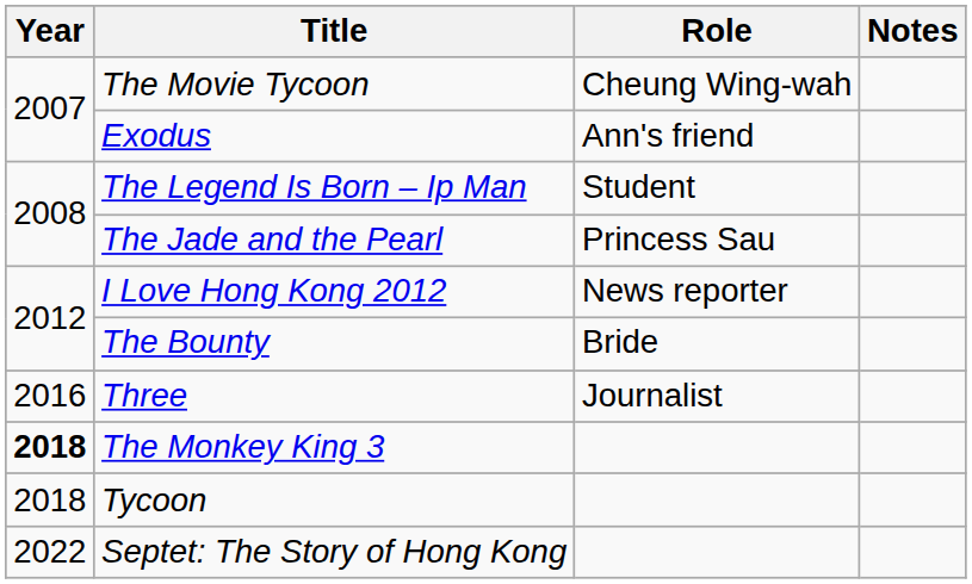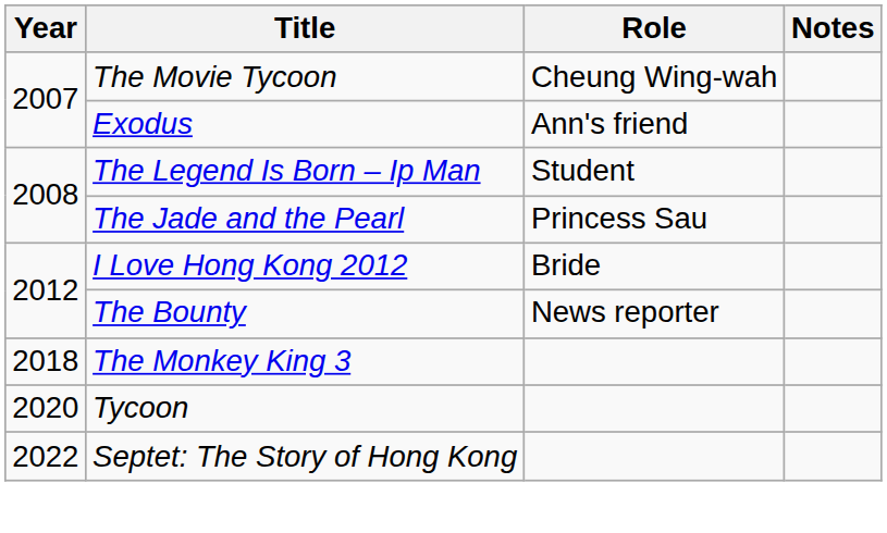I Love Hong Kong 2012 | Role: News reporter -> Bride
The Bounty | Role: Bride -> News reporter
- row: 2016 | Three | Journalist
The Monkey King 3 | Year: bold -> normal
Tycoon | Year: 2018 -> 2020
